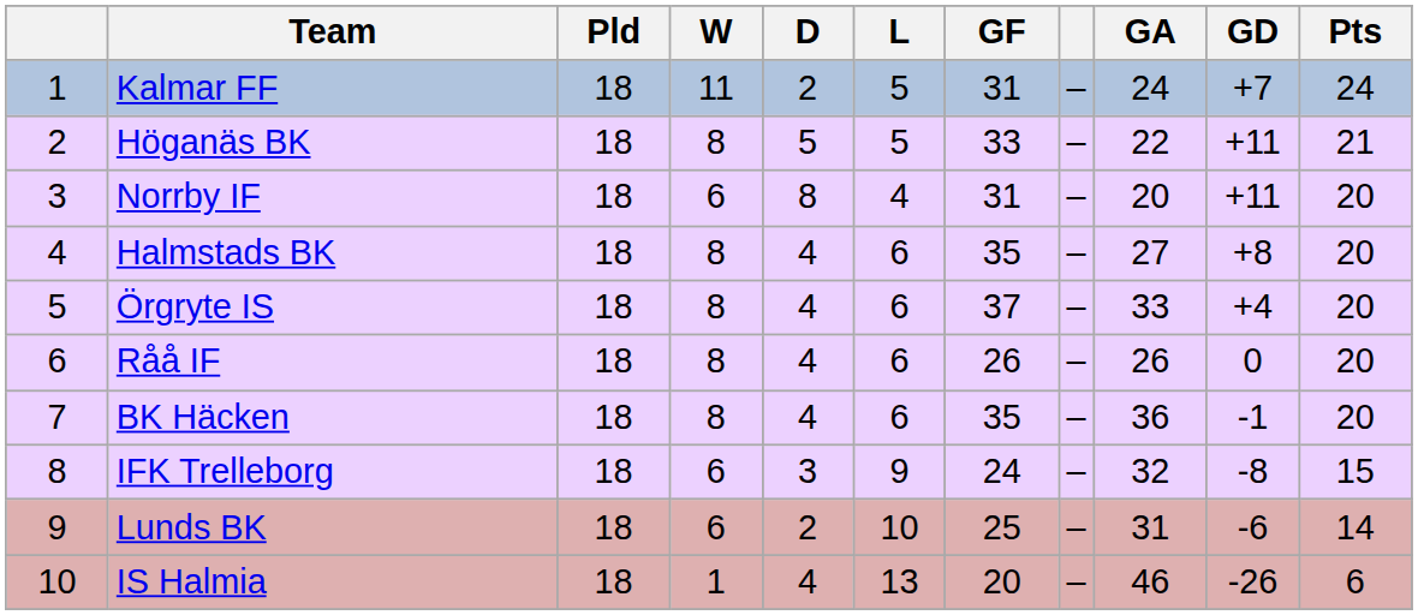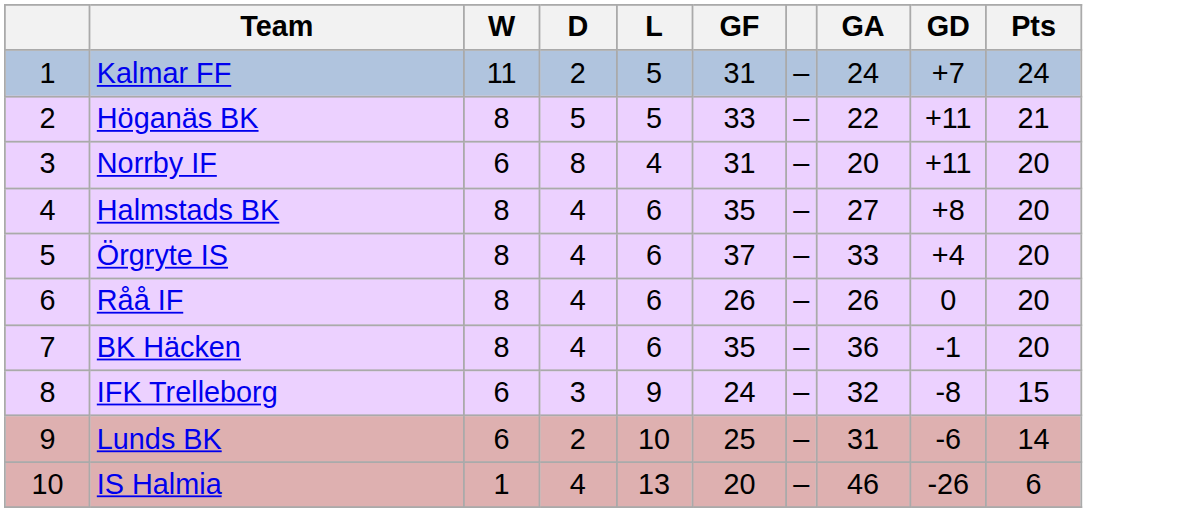- column: Pld | 18 | 18 | 18 | 18 | 18 | 18 | 18 | 18 | 18 | 18
